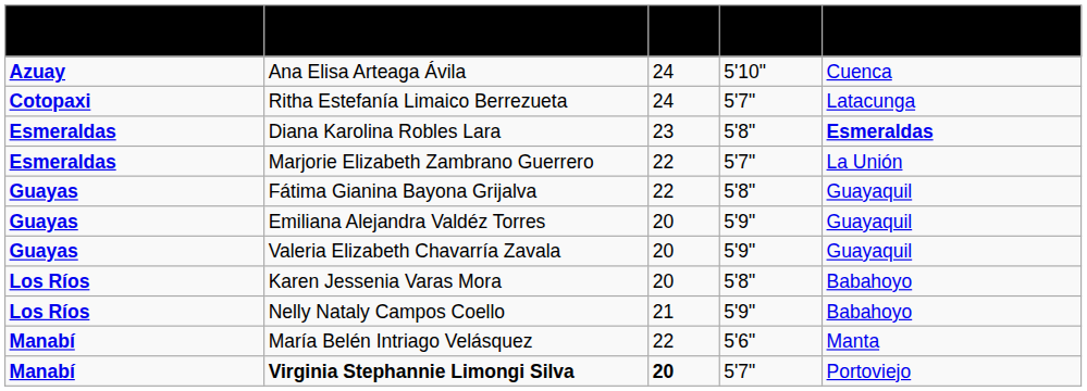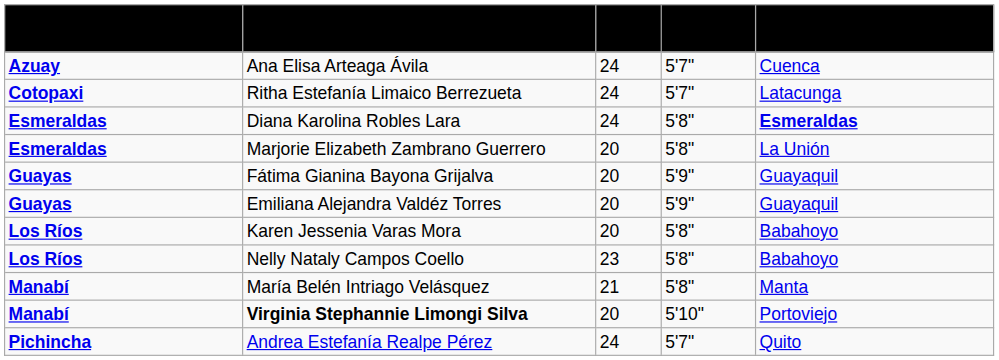Ana Elisa Arteaga Ávila | column 4: 5'10" -> 5'7"
Diana Karolina Robles Lara | column 3: 23 -> 24
Marjorie Elizabeth Zambrano Guerrero | column 3: 22 -> 20
Marjorie Elizabeth Zambrano Guerrero | column 4: 5'7" -> 5'8"
Fátima Gianina Bayona Grijalva | column 3: 22 -> 20
Fátima Gianina Bayona Grijalva | column 4: 5'8" -> 5'9"
- row: Guayas | Valeria Elizabeth Chavarría Zavala | 20 | 5'9" | Guayaquil
Nelly Nataly Campos Coello | column 3: 21 -> 23
Nelly Nataly Campos Coello | column 4: 5'9" -> 5'8"
María Belén Intriago Velásquez | column 3: 22 -> 21
María Belén Intriago Velásquez | column 4: 5'6" -> 5'8"
Virginia Stephannie Limongi Silva | column 3: bold -> normal
Virginia Stephannie Limongi Silva | column 4: 5'7" -> 5'10"
+ row: Pichincha | Andrea Estefanía Realpe Pérez | 24 | 5'7" | Quito
